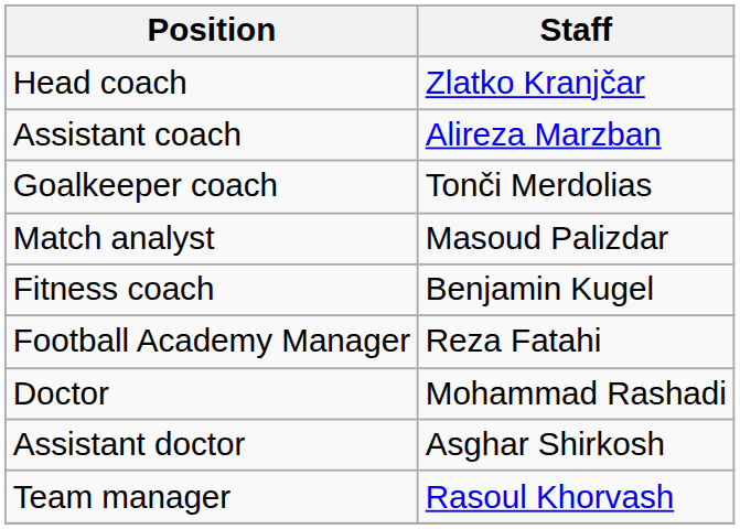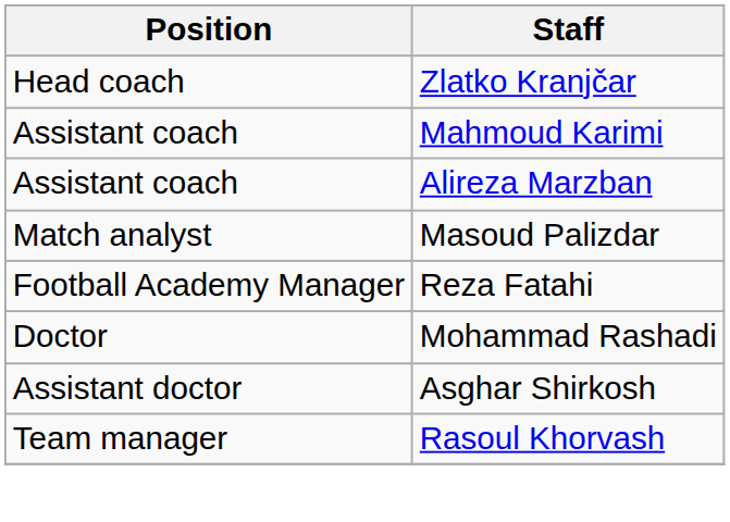+ row: Assistant coach | Mahmoud Karimi
- row: Goalkeeper coach | Tonči Merdolias
- row: Fitness coach | Benjamin Kugel
